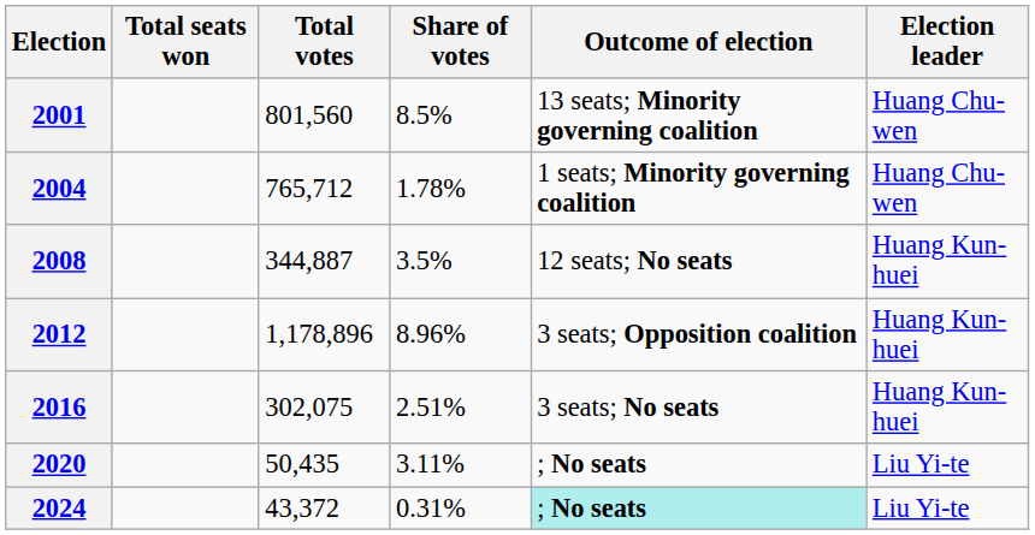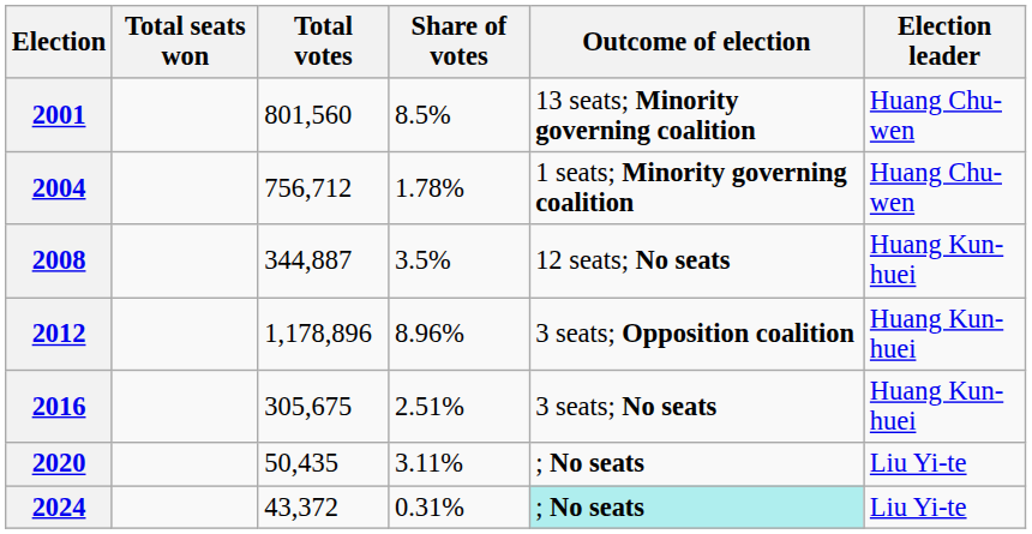2004 | Total votes: 765,712 -> 756,712
2016 | Total votes: 302,075 -> 305,675
